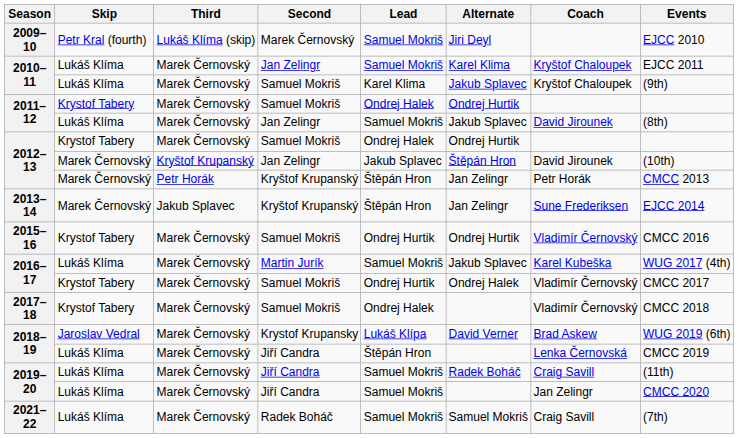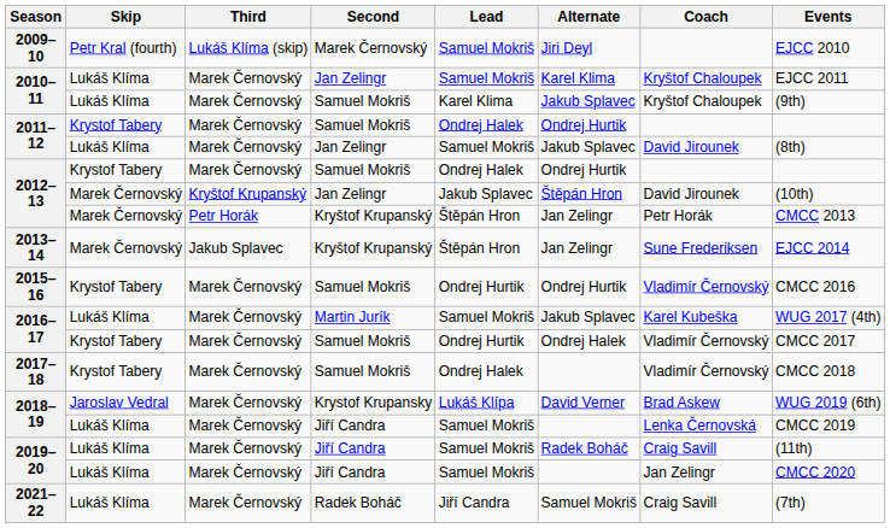2018–19 / Jiří Candra | Lead: Štěpán Hron -> Samuel Mokriš
2021–22 | Lead: Samuel Mokriš -> Jiří Candra
